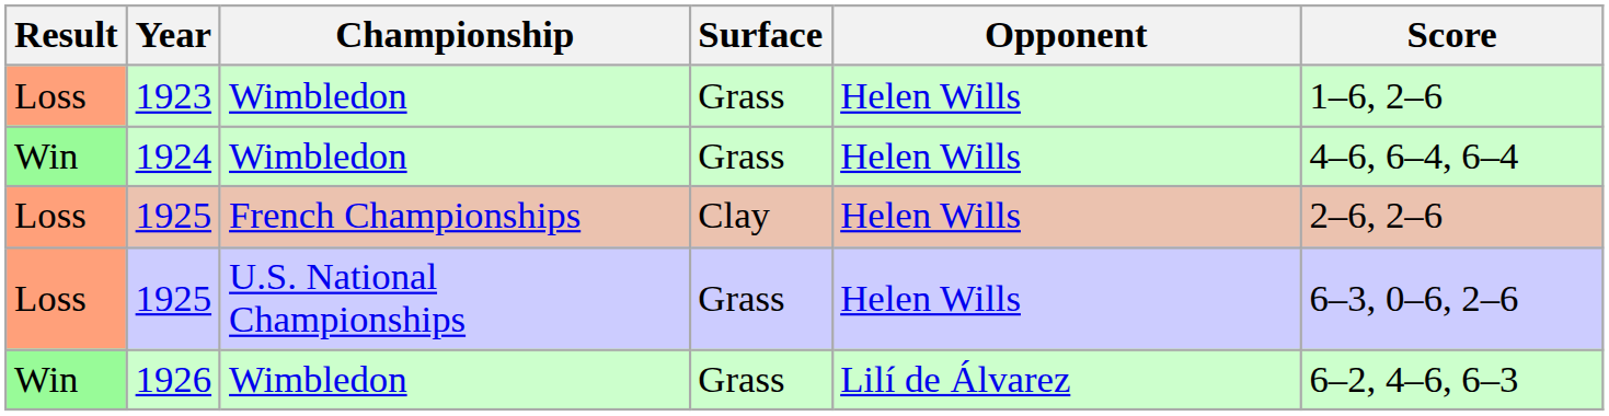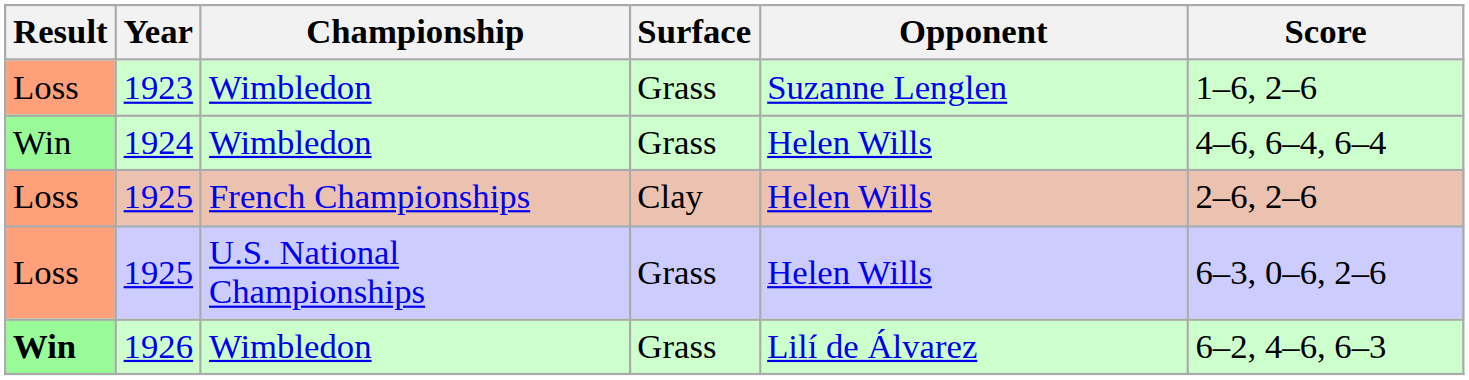1923 | Opponent: Helen Wills -> Suzanne Lenglen
1926 | Result: normal -> bold
